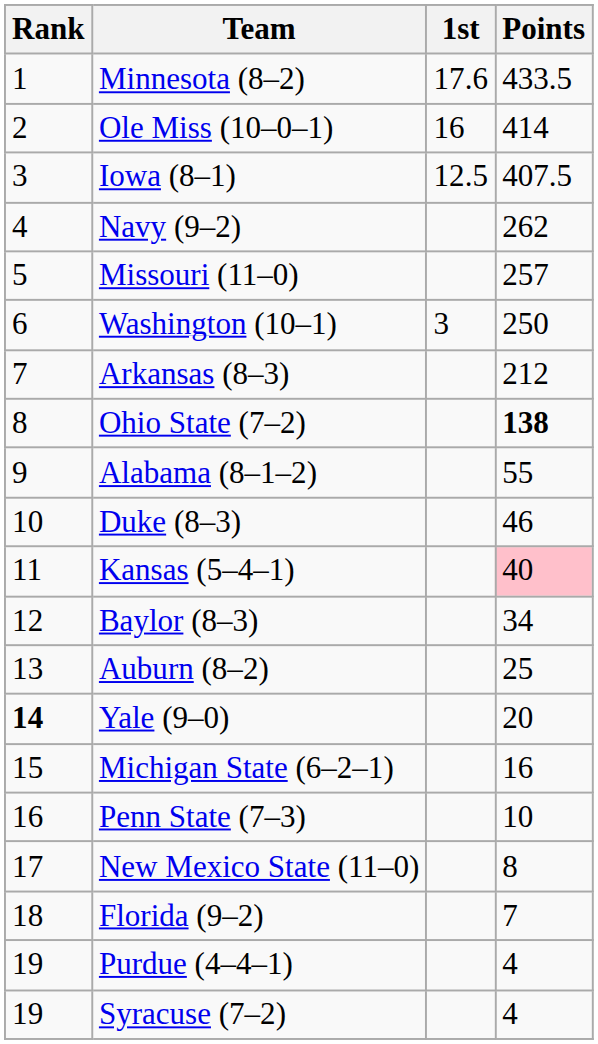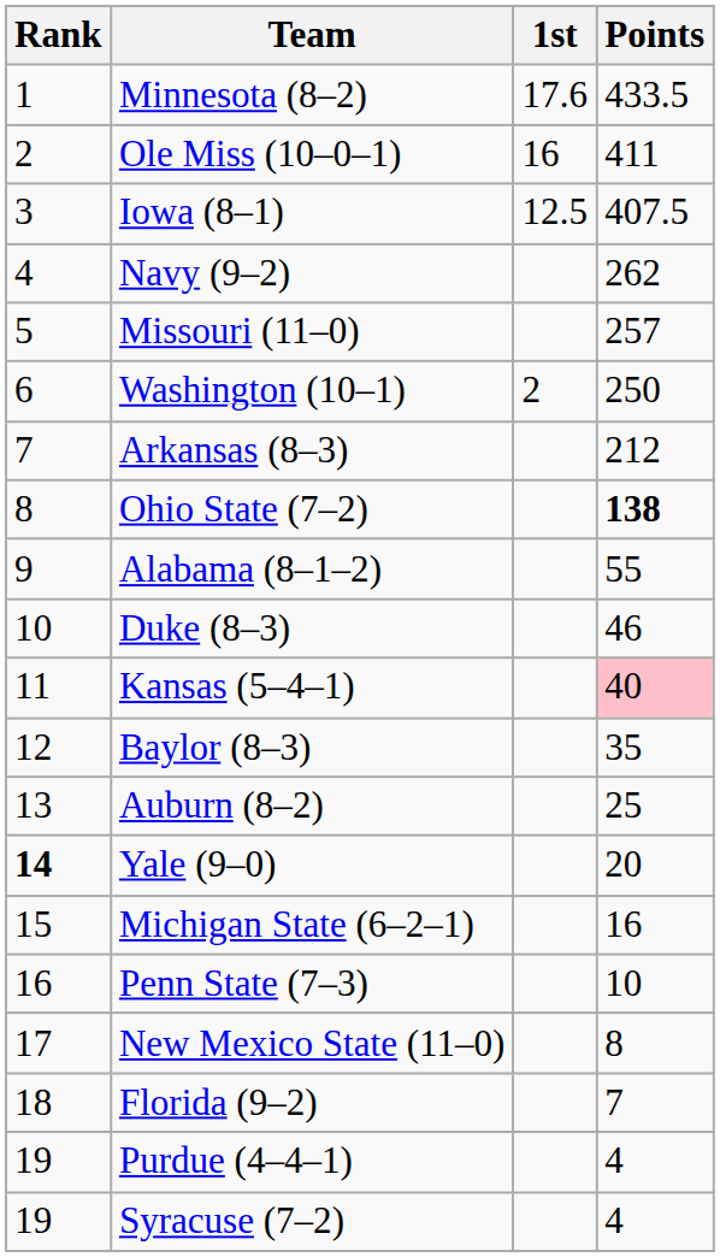Ole Miss (10–0–1) | Points: 414 -> 411
Washington (10–1) | 1st: 3 -> 2
Baylor (8–3) | Points: 34 -> 35
